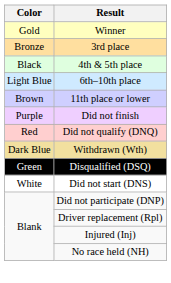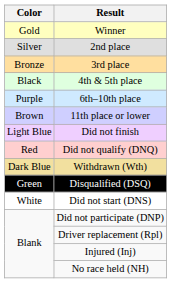+ row: Silver | 2nd place
6th–10th place | Color: Light Blue -> Purple
Did not finish | Color: Purple -> Light Blue
